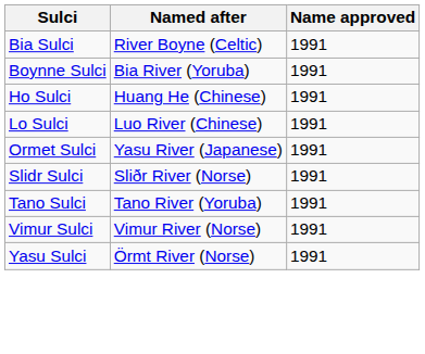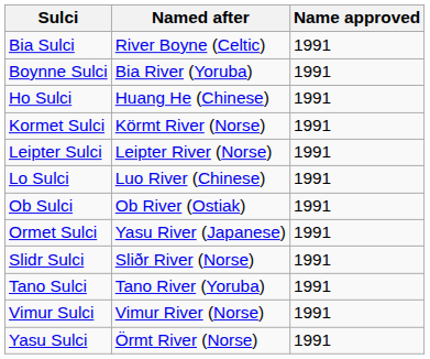+ row: Kormet Sulci | Körmt River (Norse) | 1991
+ row: Leipter Sulci | Leipter River (Norse) | 1991
+ row: Ob Sulci | Ob River (Ostiak) | 1991
